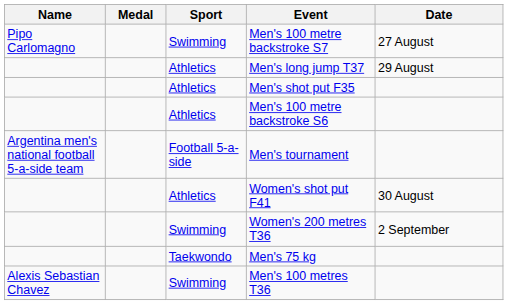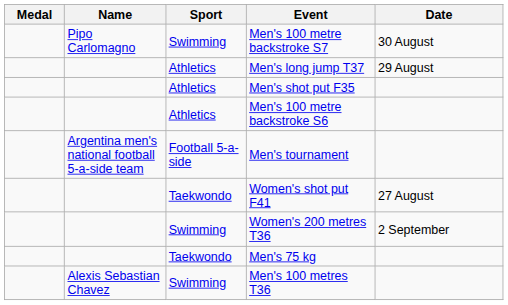columns swapped: Medal <-> Name
Men's 100 metre backstroke S7 | Date: 27 August -> 30 August
Women's shot put F41 | Sport: Athletics -> Taekwondo
Women's shot put F41 | Date: 30 August -> 27 August
